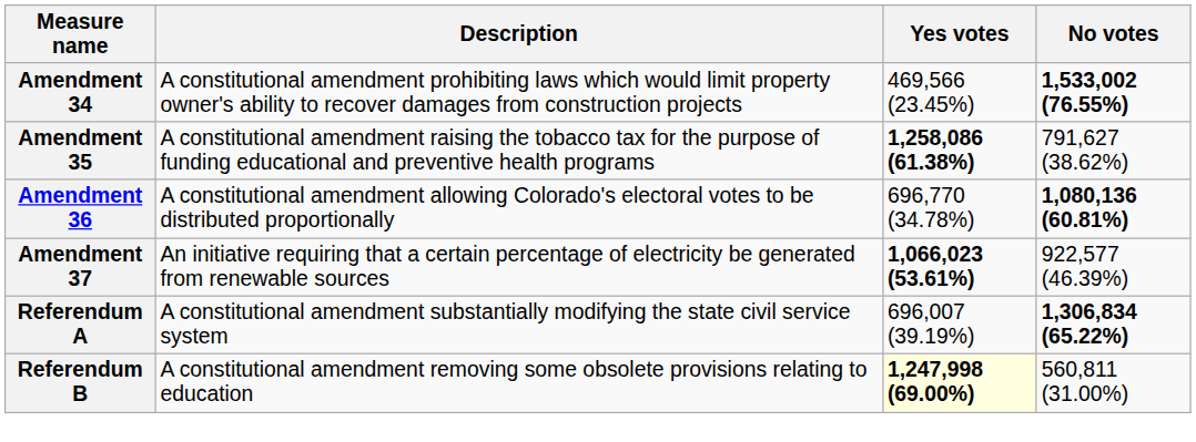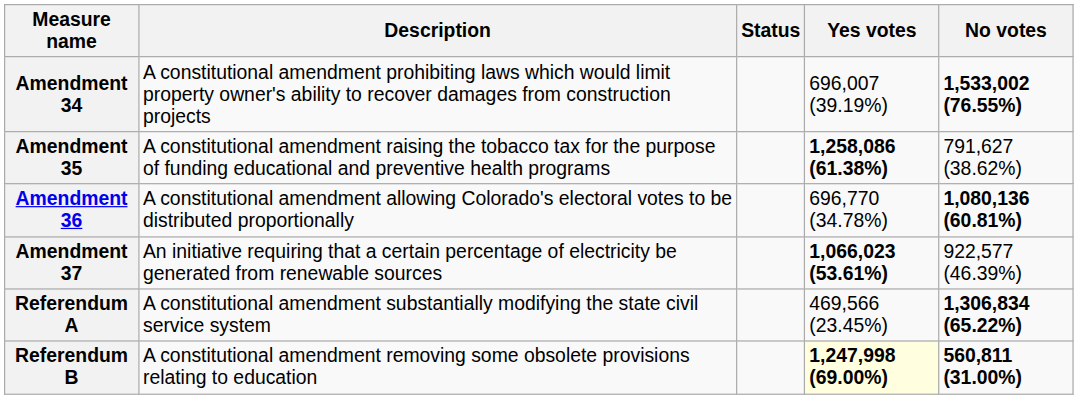+ column: Status
Amendment 34 | Yes votes: 469,566 (23.45%) -> 696,007 (39.19%)
Referendum A | Yes votes: 696,007 (39.19%) -> 469,566 (23.45%)
Referendum B | No votes: normal -> bold
